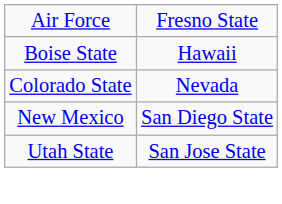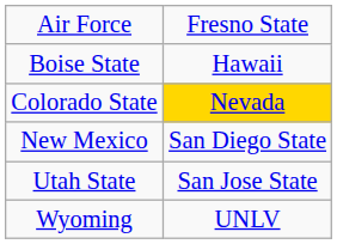Colorado State | column 2: no background -> gold background
+ row: Wyoming | UNLV
